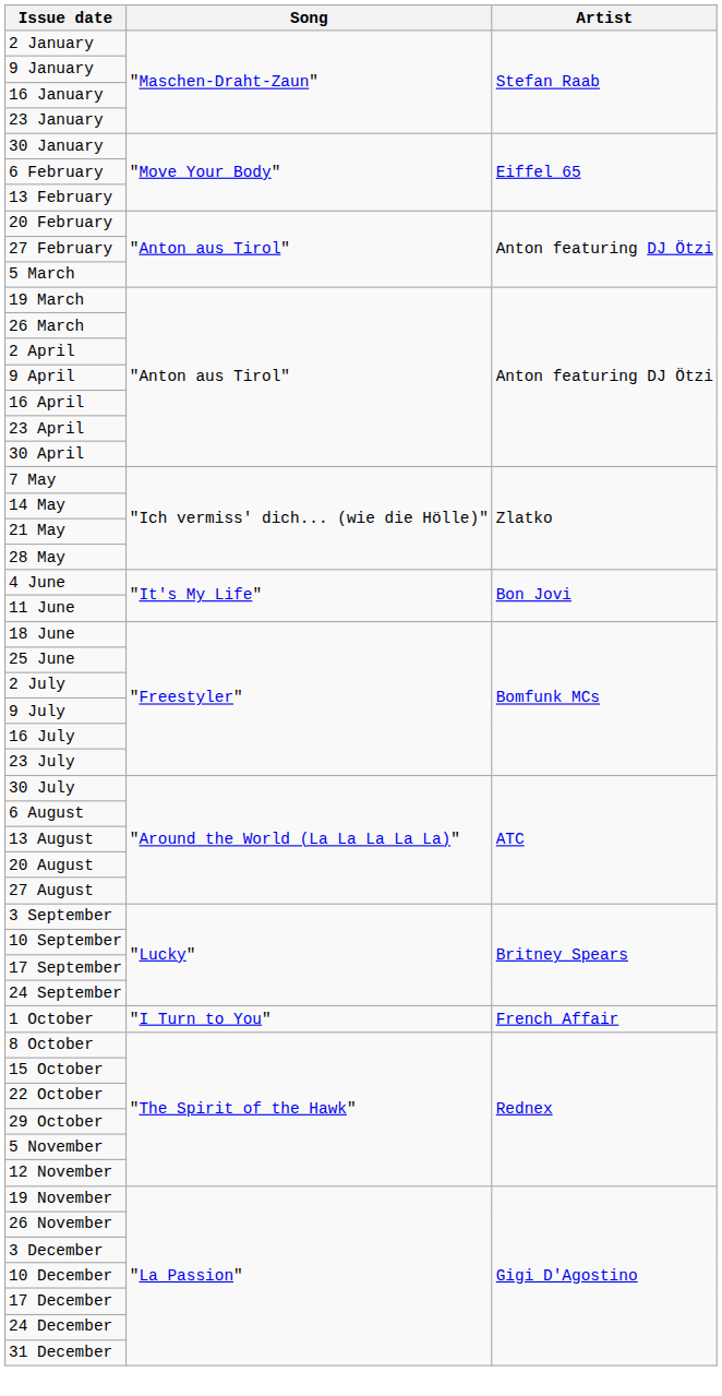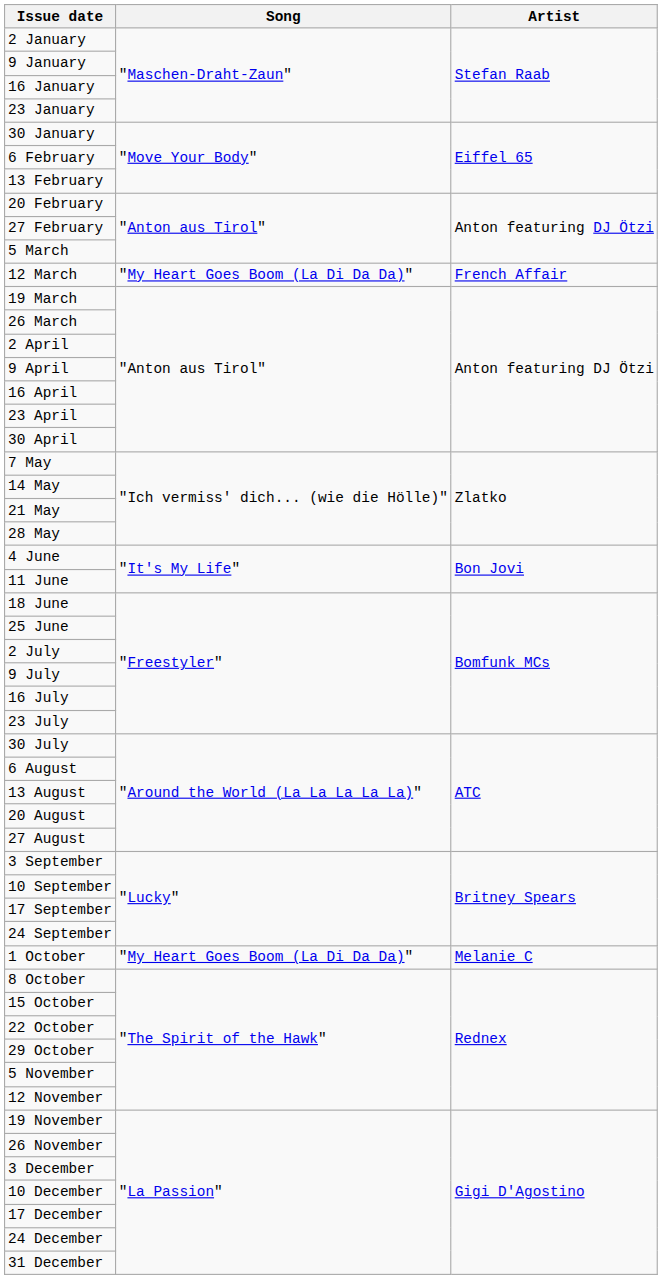+ row: 12 March | "My Heart Goes Boom (La Di Da Da)" | French Affair
1 October | Song: "I Turn to You" -> "My Heart Goes Boom (La Di Da Da)"
1 October | Artist: French Affair -> Melanie C
